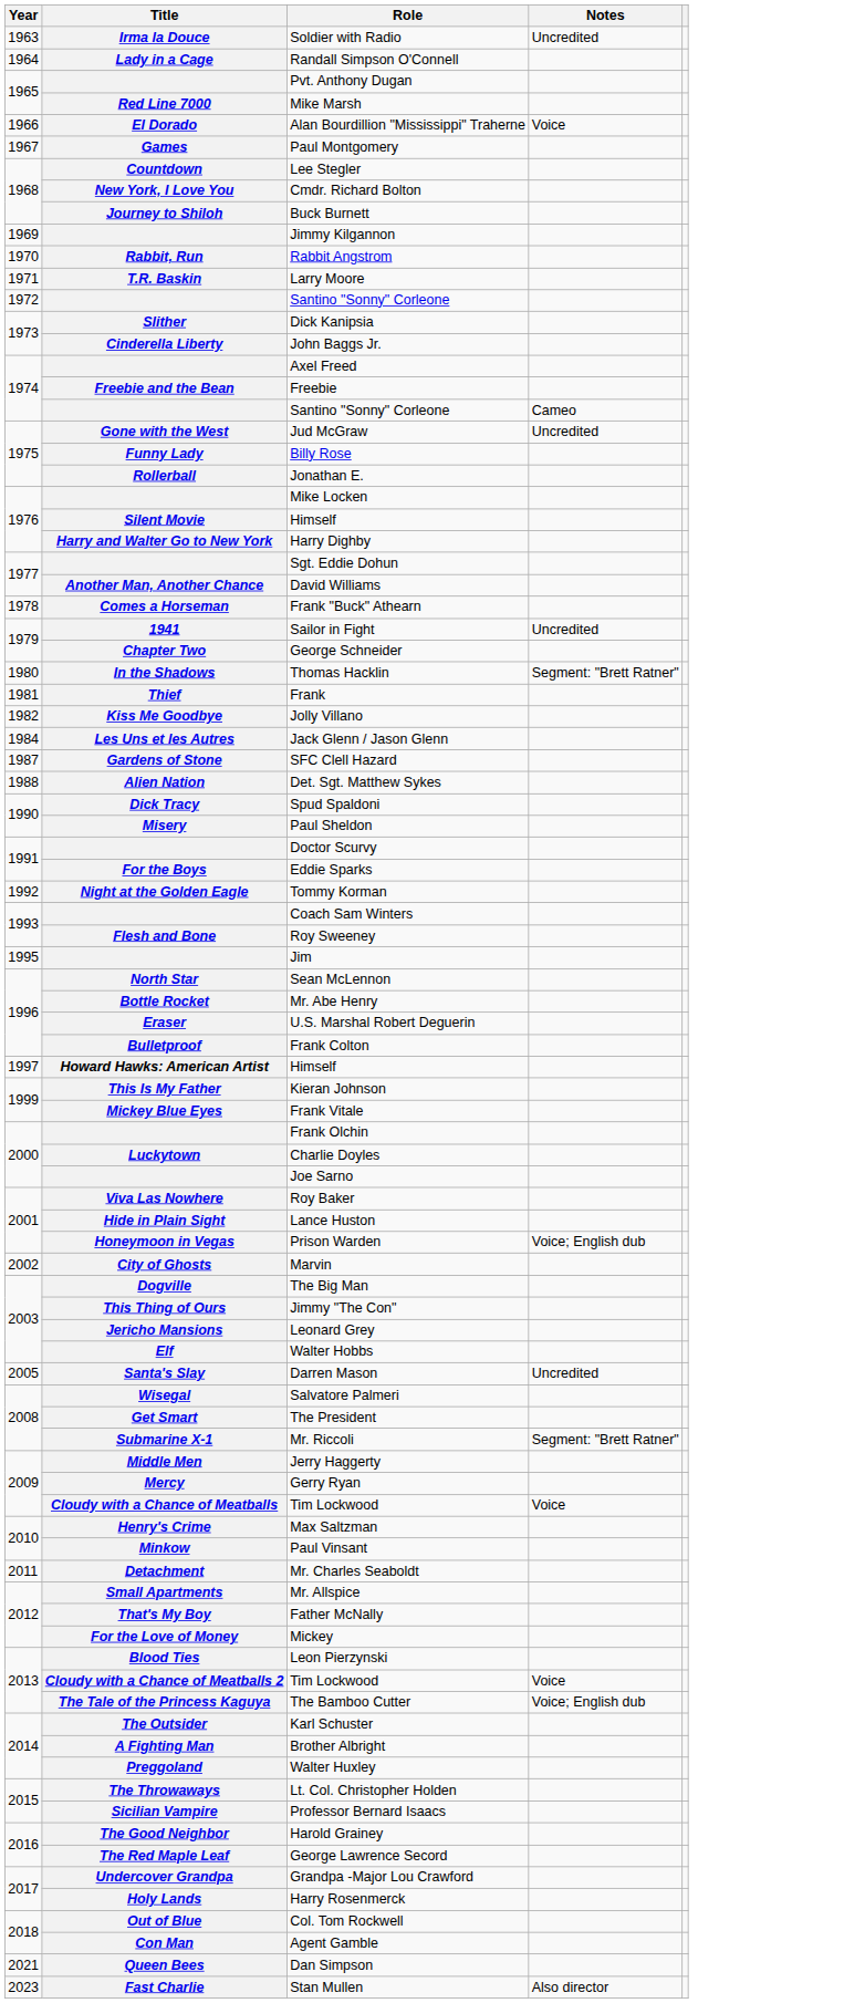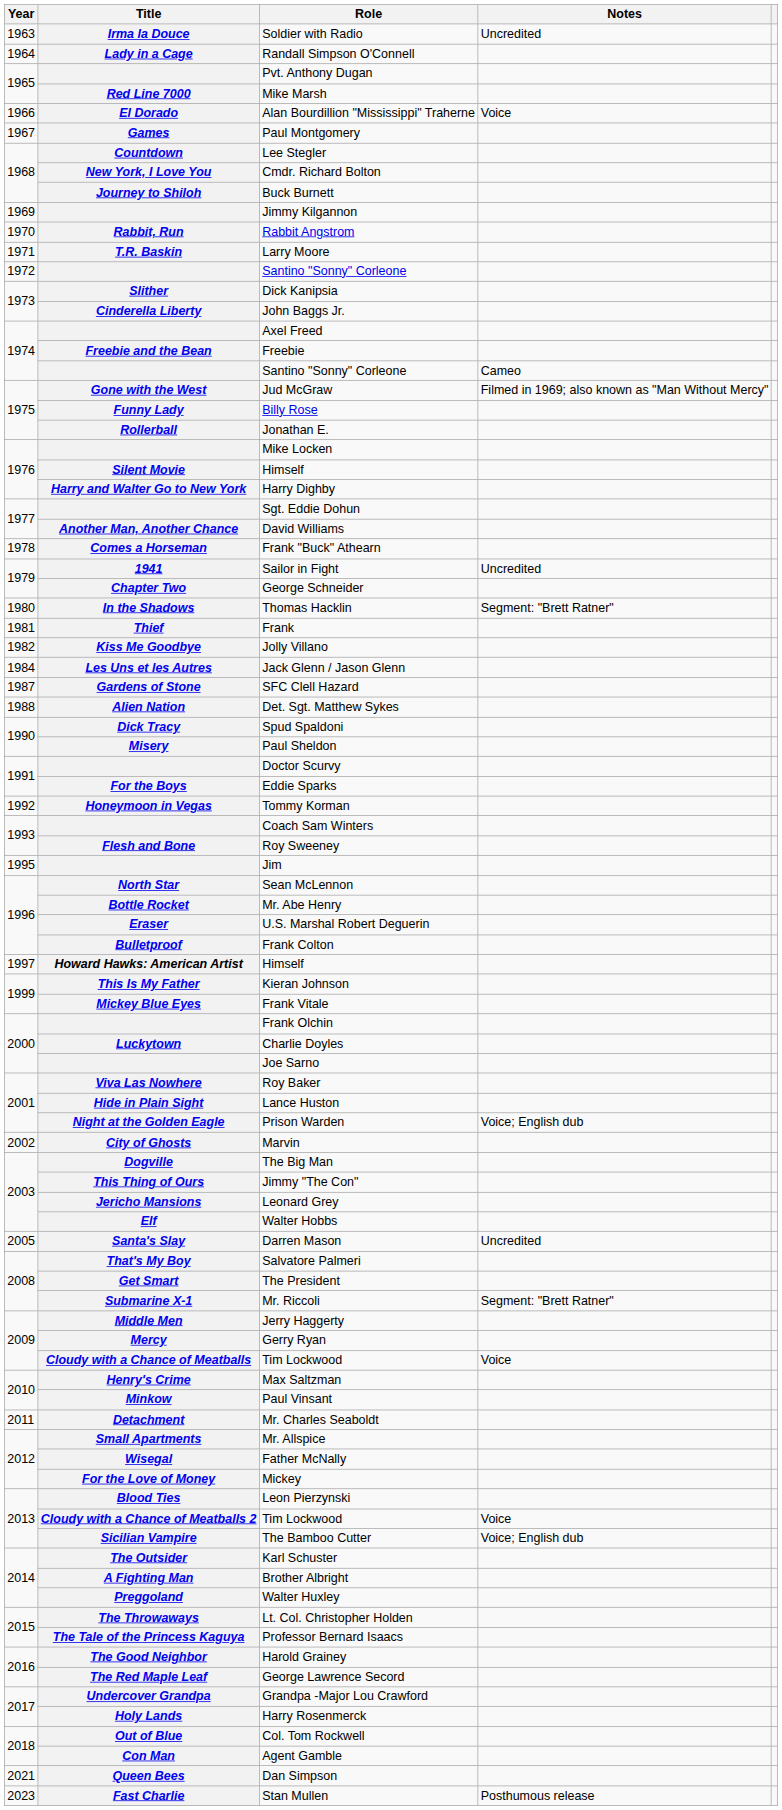Jud McGraw | Notes: Uncredited -> Filmed in 1969; also known as "Man Without Mercy"
Tommy Korman | Title: Night at the Golden Eagle -> Honeymoon in Vegas
Prison Warden | Title: Honeymoon in Vegas -> Night at the Golden Eagle
Salvatore Palmeri | Title: Wisegal -> That's My Boy
Father McNally | Title: That's My Boy -> Wisegal
The Bamboo Cutter | Title: The Tale of the Princess Kaguya -> Sicilian Vampire
Professor Bernard Isaacs | Title: Sicilian Vampire -> The Tale of the Princess Kaguya
Stan Mullen | Notes: Also director -> Posthumous release
